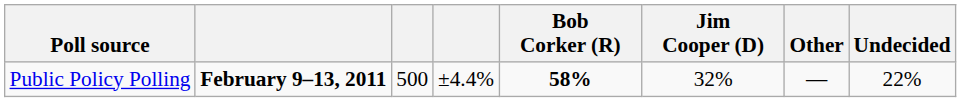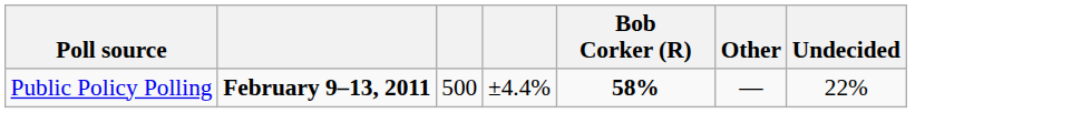- column: Jim Cooper (D) | 32%
